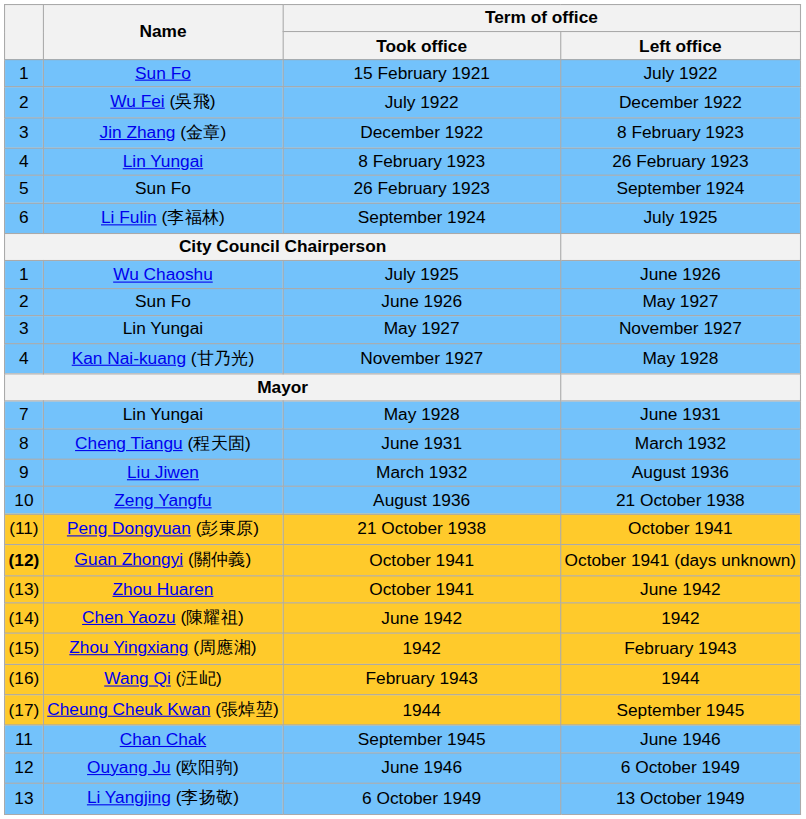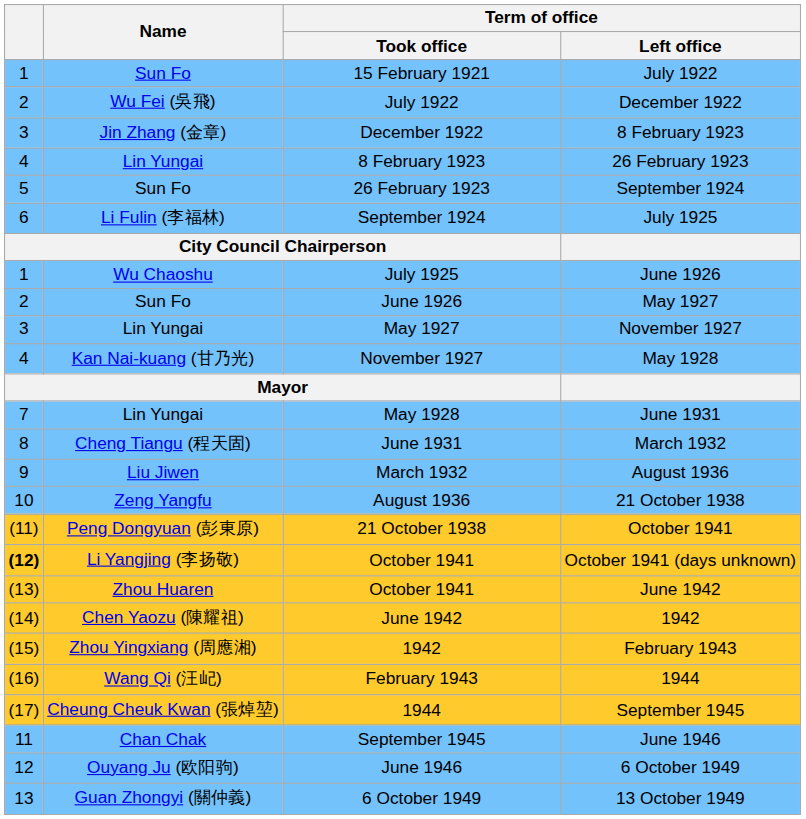October 1941 (days unknown) | Name: Guan Zhongyi (關仲義) -> Li Yangjing (李扬敬)
13 October 1949 | Name: Li Yangjing (李扬敬) -> Guan Zhongyi (關仲義)
